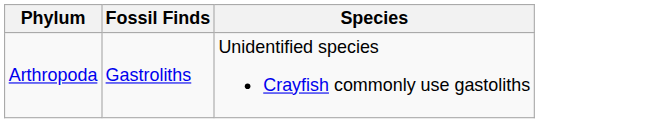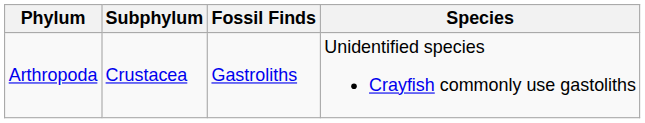+ column: Subphylum | Crustacea
